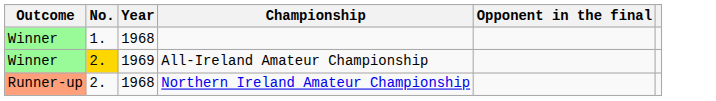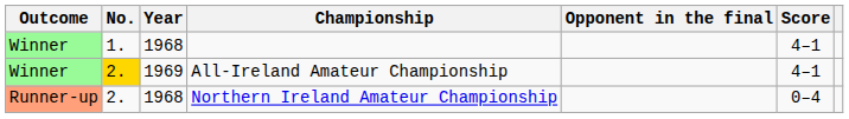+ column: Score | 4–1 | 4–1 | 0–4
